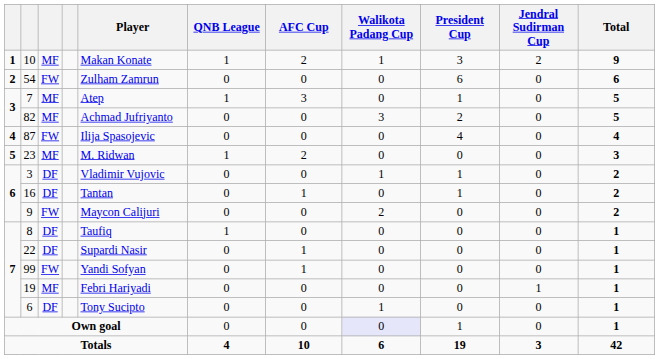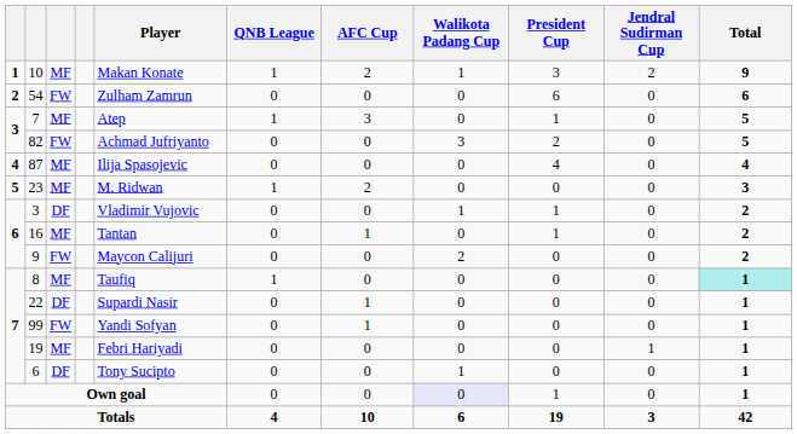82 | column 3: MF -> FW
87 | column 3: FW -> MF
16 | column 3: DF -> MF
8 | column 3: DF -> MF
8 | Total: no background -> paleturquoise background
